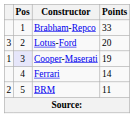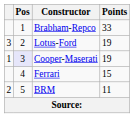Lotus-Ford | Points: 20 -> 19
Ferrari | Points: 14 -> 15
